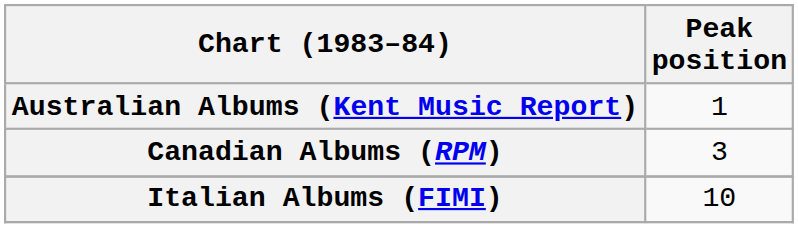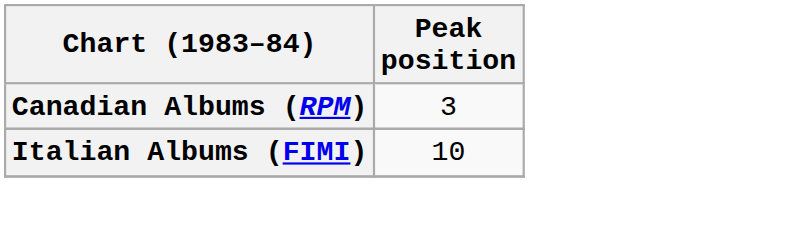- row: Australian Albums (Kent Music Report) | 1
